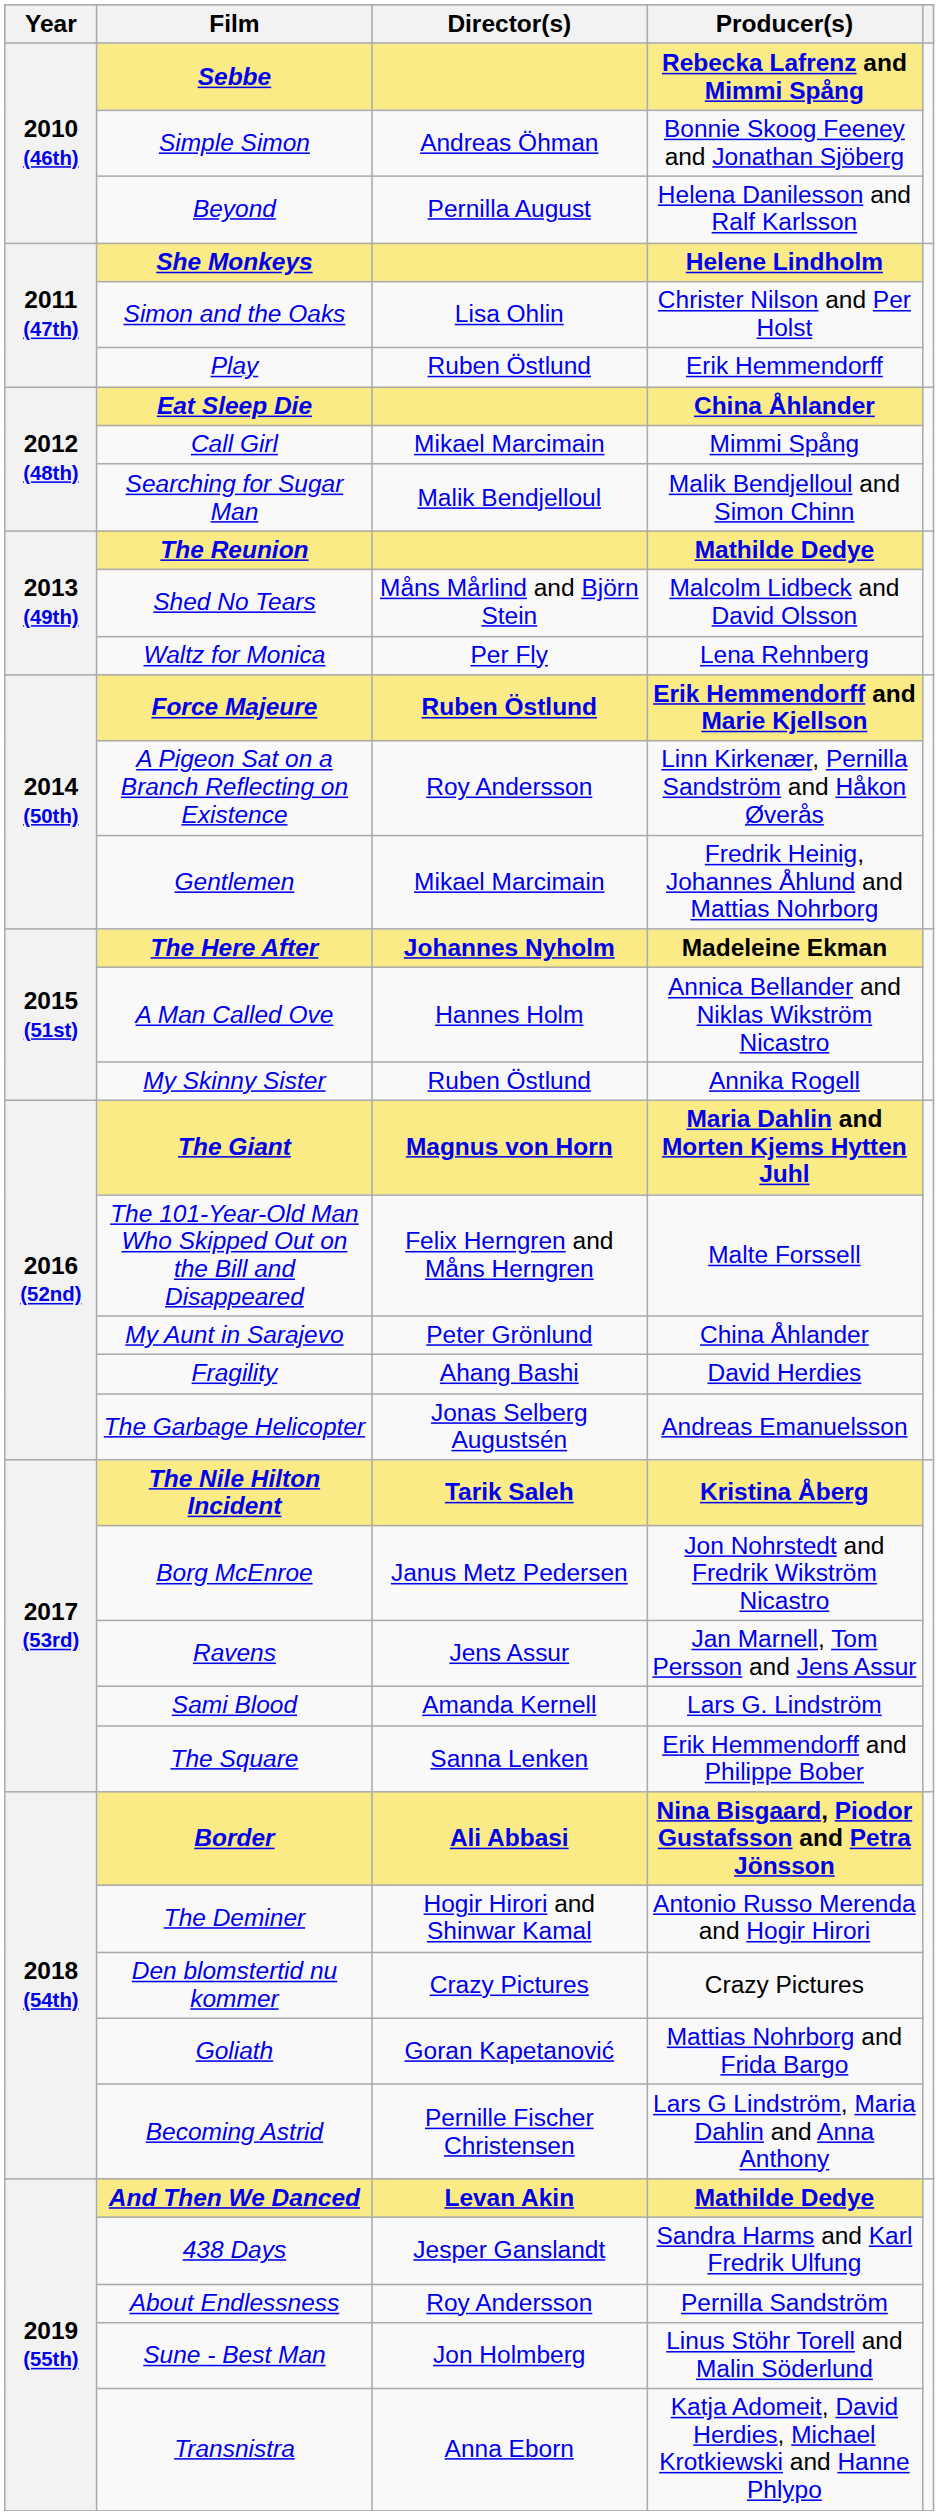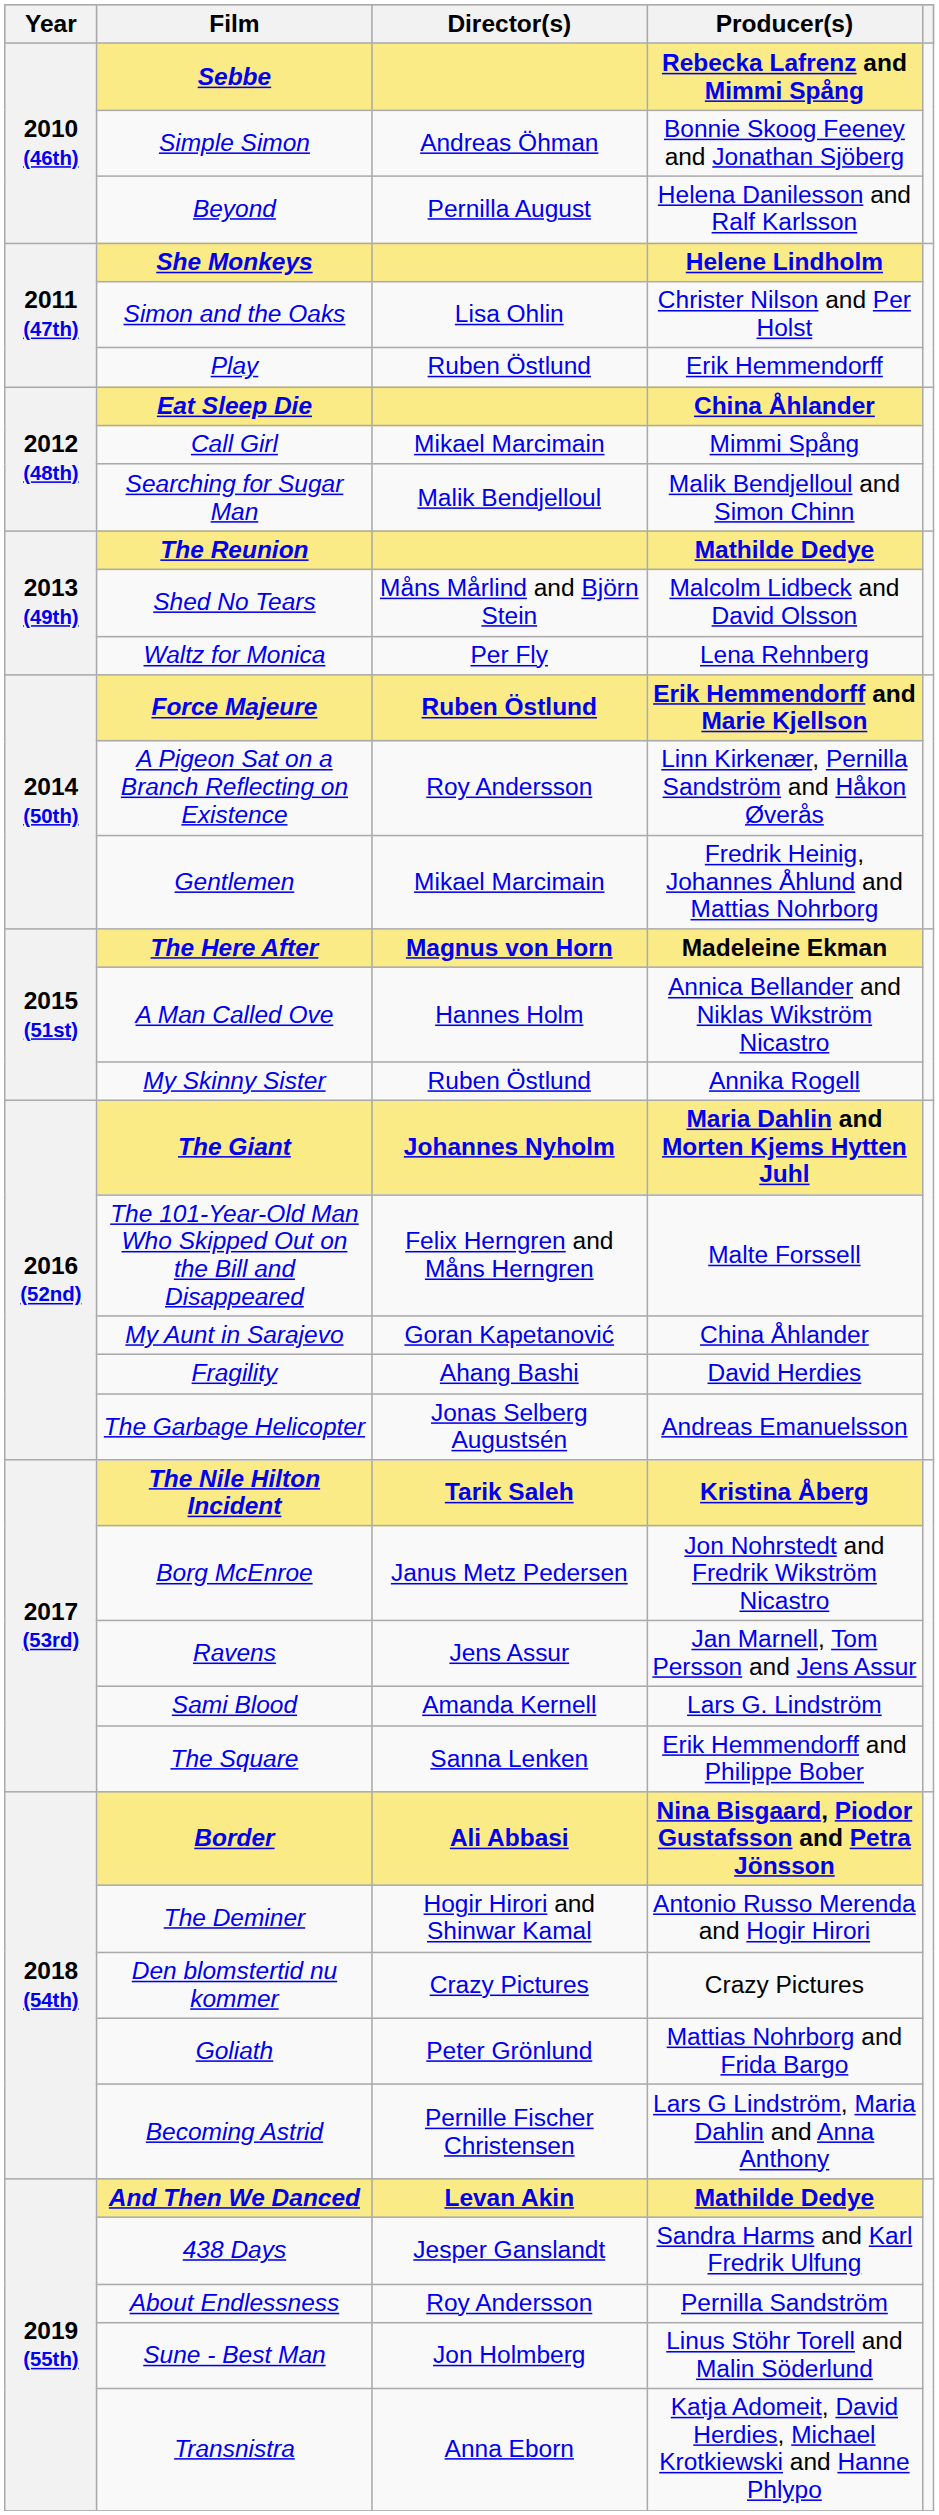The Here After | Director(s): Johannes Nyholm -> Magnus von Horn
The Giant | Director(s): Magnus von Horn -> Johannes Nyholm
My Aunt in Sarajevo | Director(s): Peter Grönlund -> Goran Kapetanović
Goliath | Director(s): Goran Kapetanović -> Peter Grönlund
